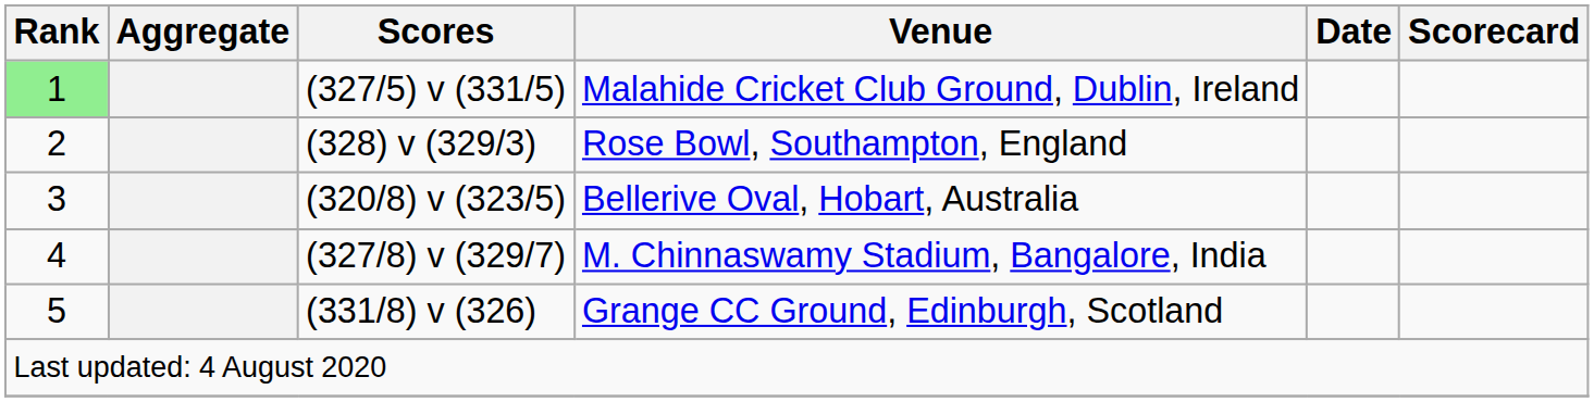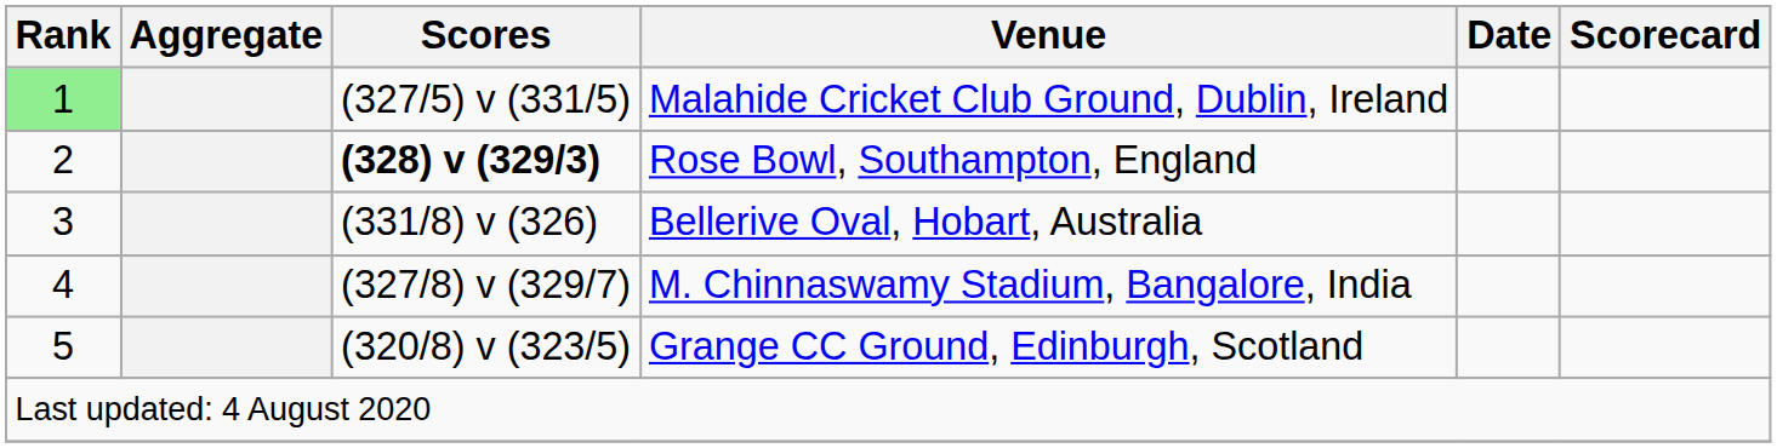Rose Bowl, Southampton, England | Scores: normal -> bold
Bellerive Oval, Hobart, Australia | Scores: (320/8) v (323/5) -> (331/8) v (326)
Grange CC Ground, Edinburgh, Scotland | Scores: (331/8) v (326) -> (320/8) v (323/5)
